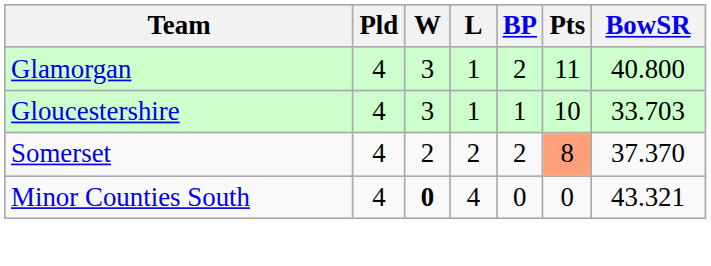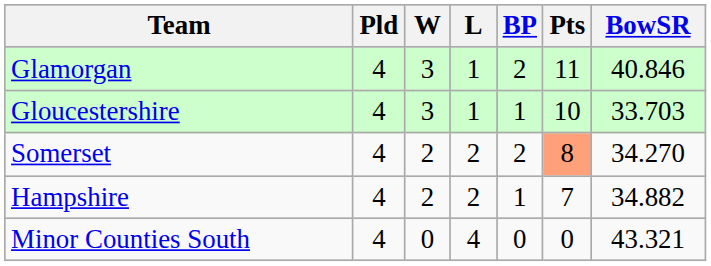Glamorgan | BowSR: 40.800 -> 40.846
Somerset | BowSR: 37.370 -> 34.270
+ row: Hampshire | 4 | 2 | 2 | 1 | 7 | 34.882
Minor Counties South | W: bold -> normal
